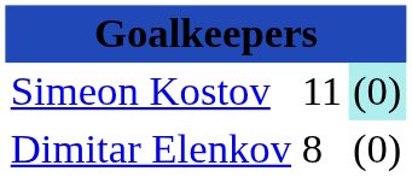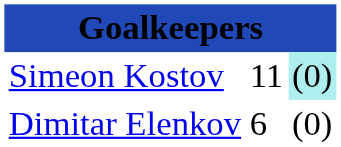Dimitar Elenkov | column 2: 8 -> 6
